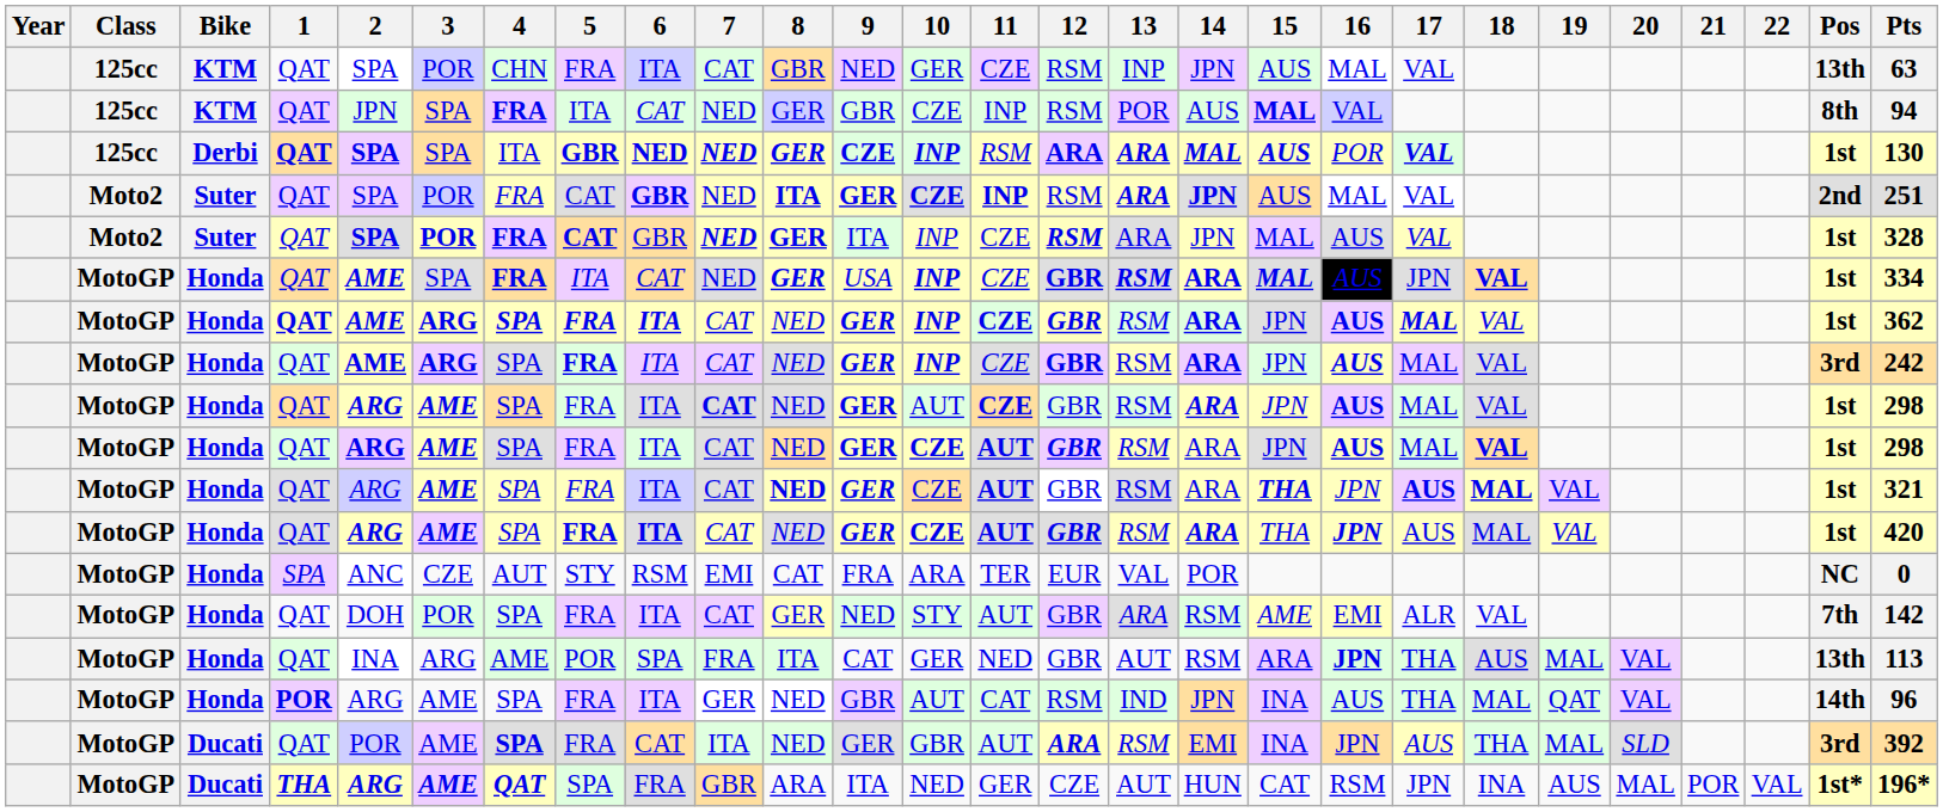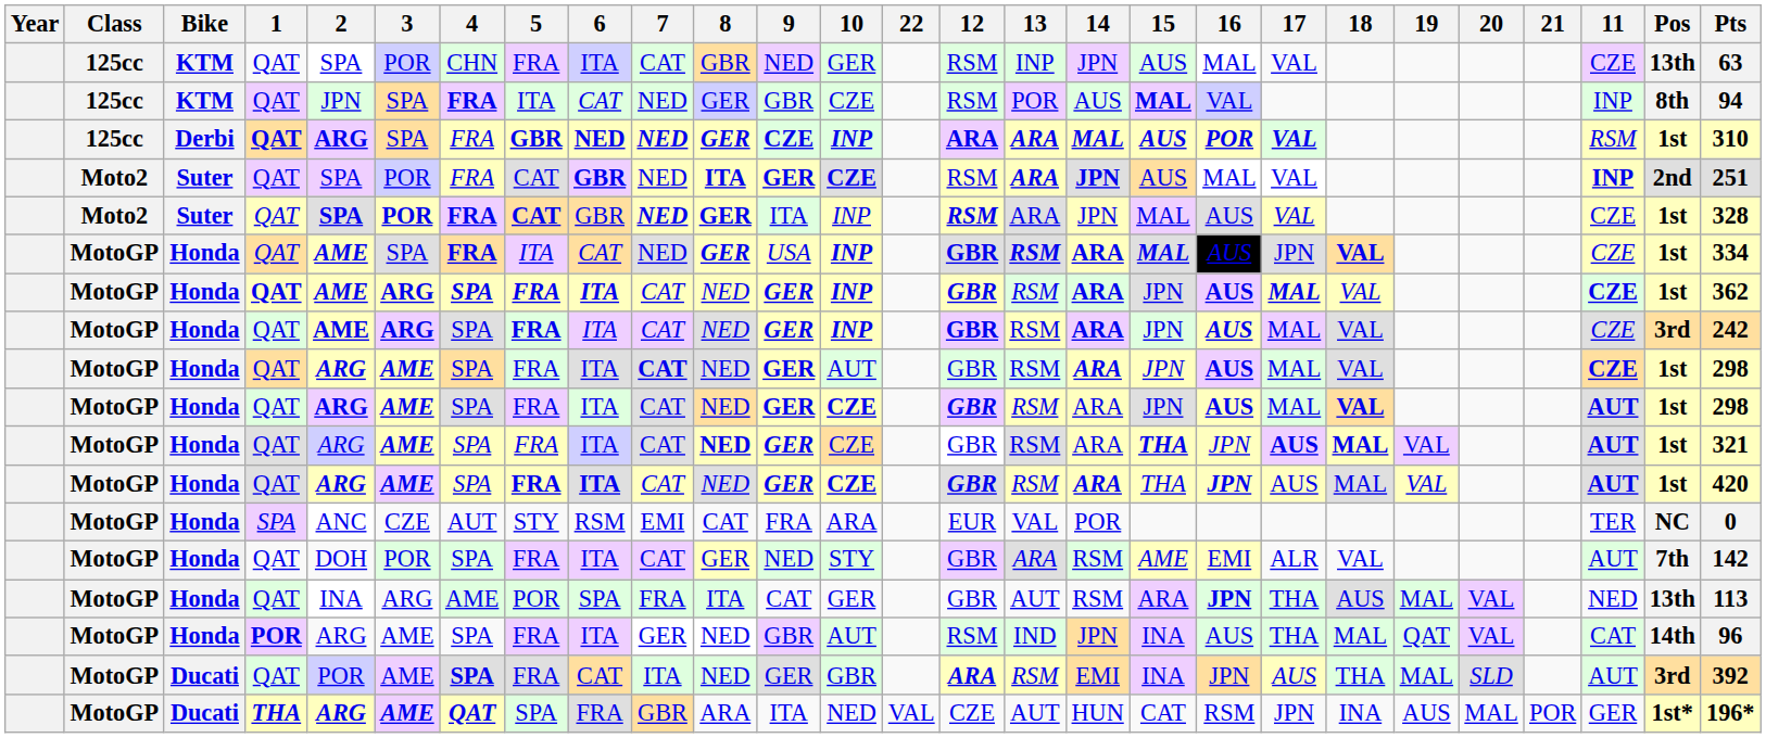columns swapped: 11 <-> 22
Derbi | 2: SPA -> ARG
Derbi | 4: ITA -> FRA
Derbi | 16: normal -> bold
Derbi | Pts: 130 -> 310
